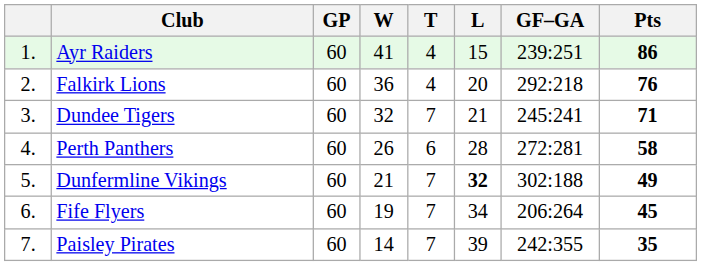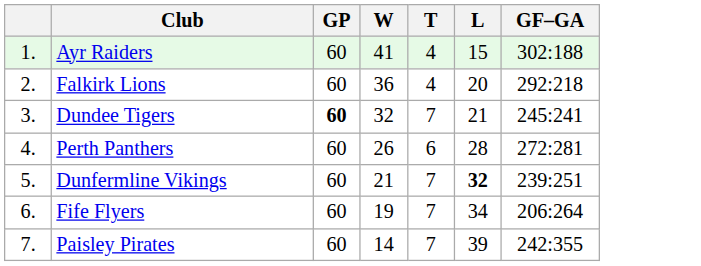- column: Pts | 86 | 76 | 71 | 58 | 49 | 45 | 35
Ayr Raiders | GF–GA: 239:251 -> 302:188
Dundee Tigers | GP: normal -> bold
Dunfermline Vikings | GF–GA: 302:188 -> 239:251
